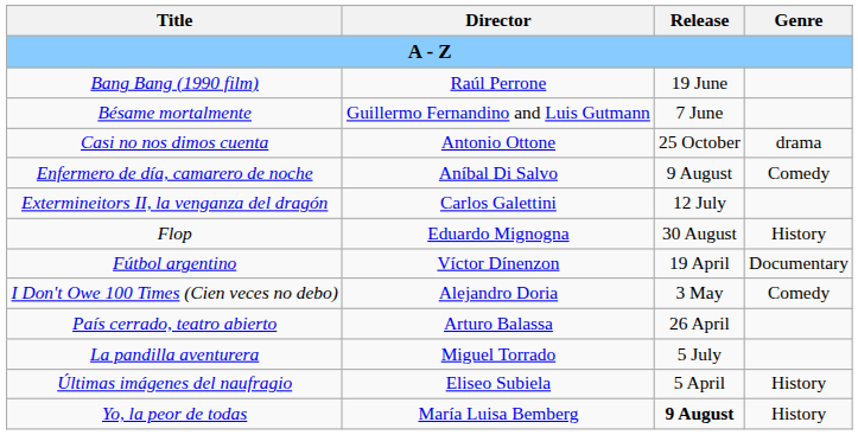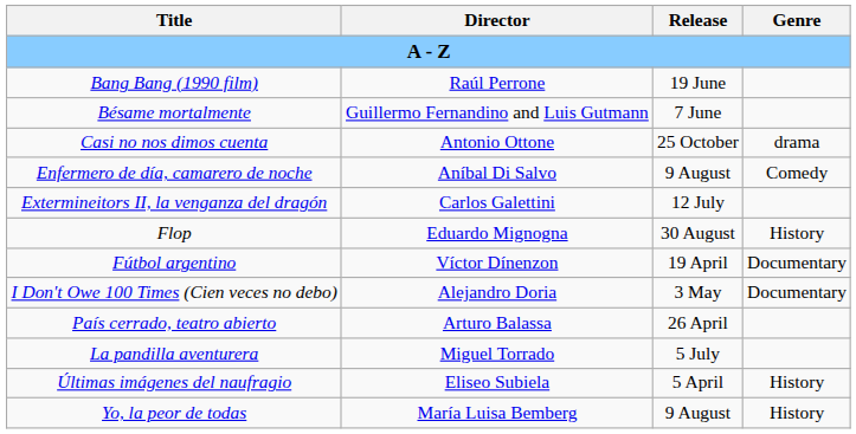I Don't Owe 100 Times (Cien veces no debo) | Genre: Comedy -> Documentary
Yo, la peor de todas | Release: bold -> normal
